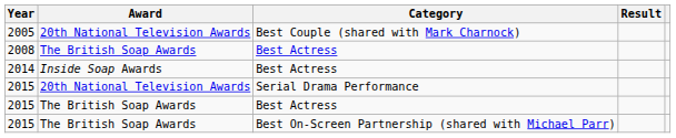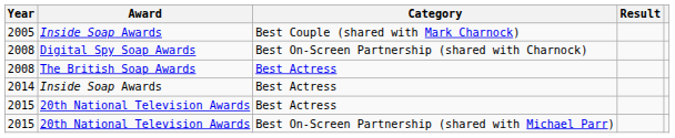Best Couple (shared with Mark Charnock) | Award: 20th National Television Awards -> Inside Soap Awards
+ row: 2008 | Digital Spy Soap Awards | Best On-Screen Partnership (shared with Charnock)
- row: 2015 | 20th National Television Awards | Serial Drama Performance
2015 / Best Actress | Award: The British Soap Awards -> 20th National Television Awards
Best On-Screen Partnership (shared with Michael Parr) | Award: The British Soap Awards -> 20th National Television Awards
